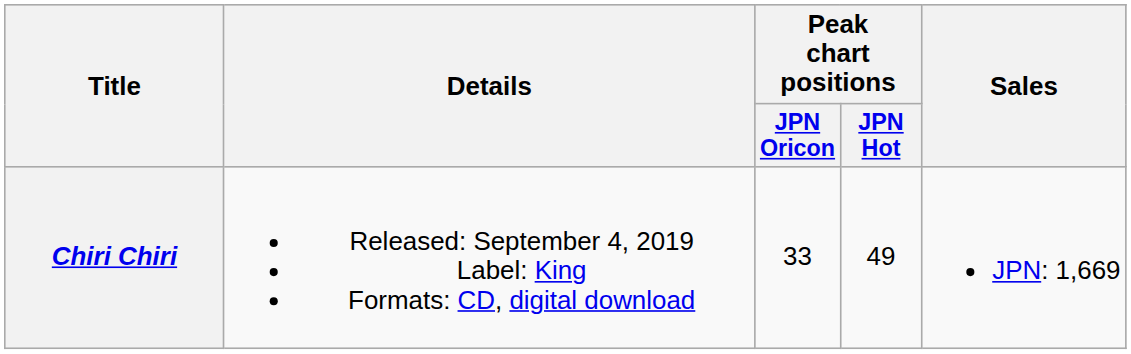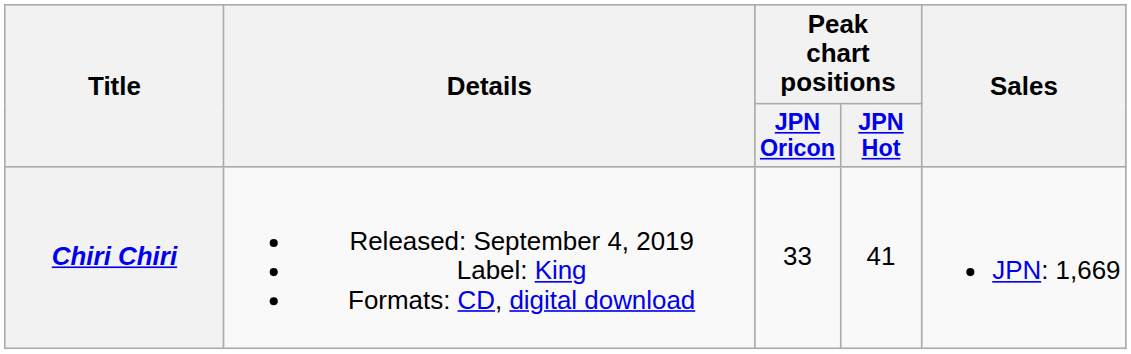Chiri Chiri | Peak chart positions / JPN Hot: 49 -> 41
